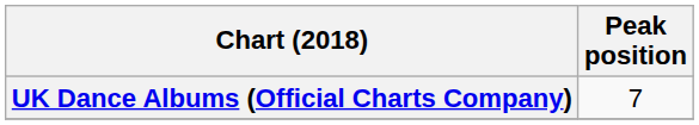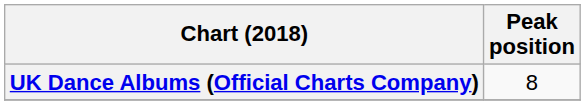UK Dance Albums (Official Charts Company) | Peak position: 7 -> 8
